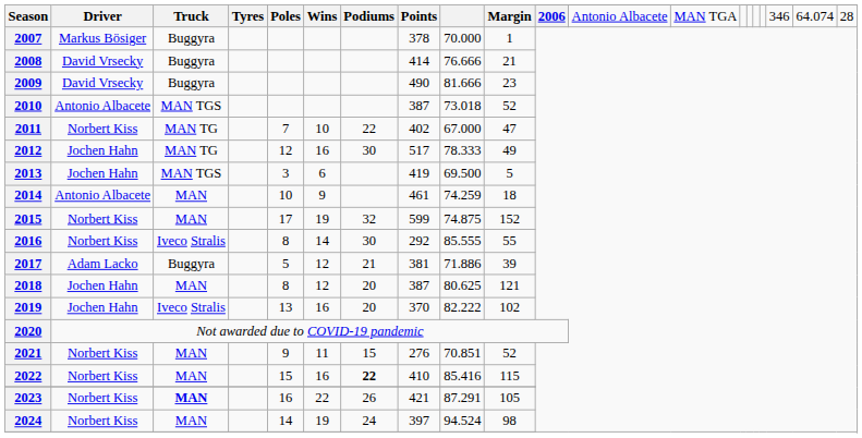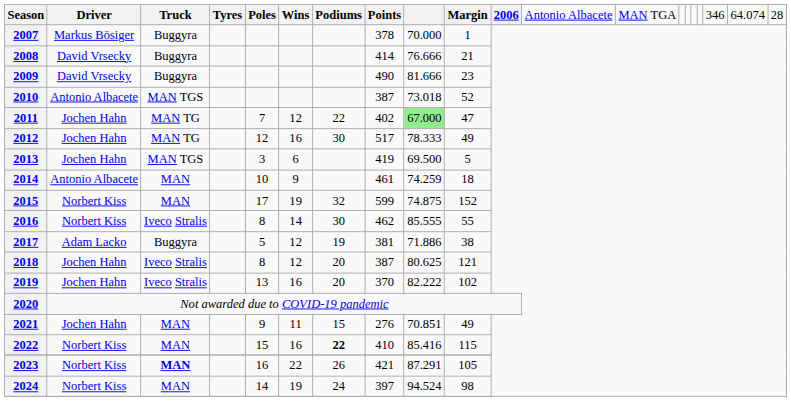2011 | Driver: Norbert Kiss -> Jochen Hahn
2011 | Wins: 10 -> 12
2011 | column 9: no background -> lightgreen background
2016 | Points: 292 -> 462
2017 | Podiums: 21 -> 19
2017 | Margin: 39 -> 38
2018 | Truck: MAN -> Iveco Stralis
2021 | Driver: Norbert Kiss -> Jochen Hahn
2021 | Margin: 52 -> 49
